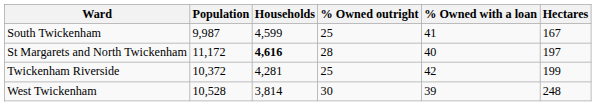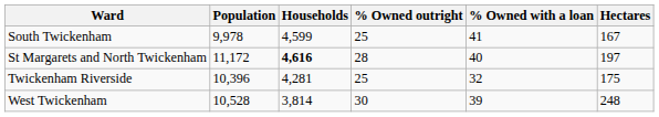South Twickenham | Population: 9,987 -> 9,978
Twickenham Riverside | Population: 10,372 -> 10,396
Twickenham Riverside | % Owned with a loan: 42 -> 32
Twickenham Riverside | Hectares: 199 -> 175
